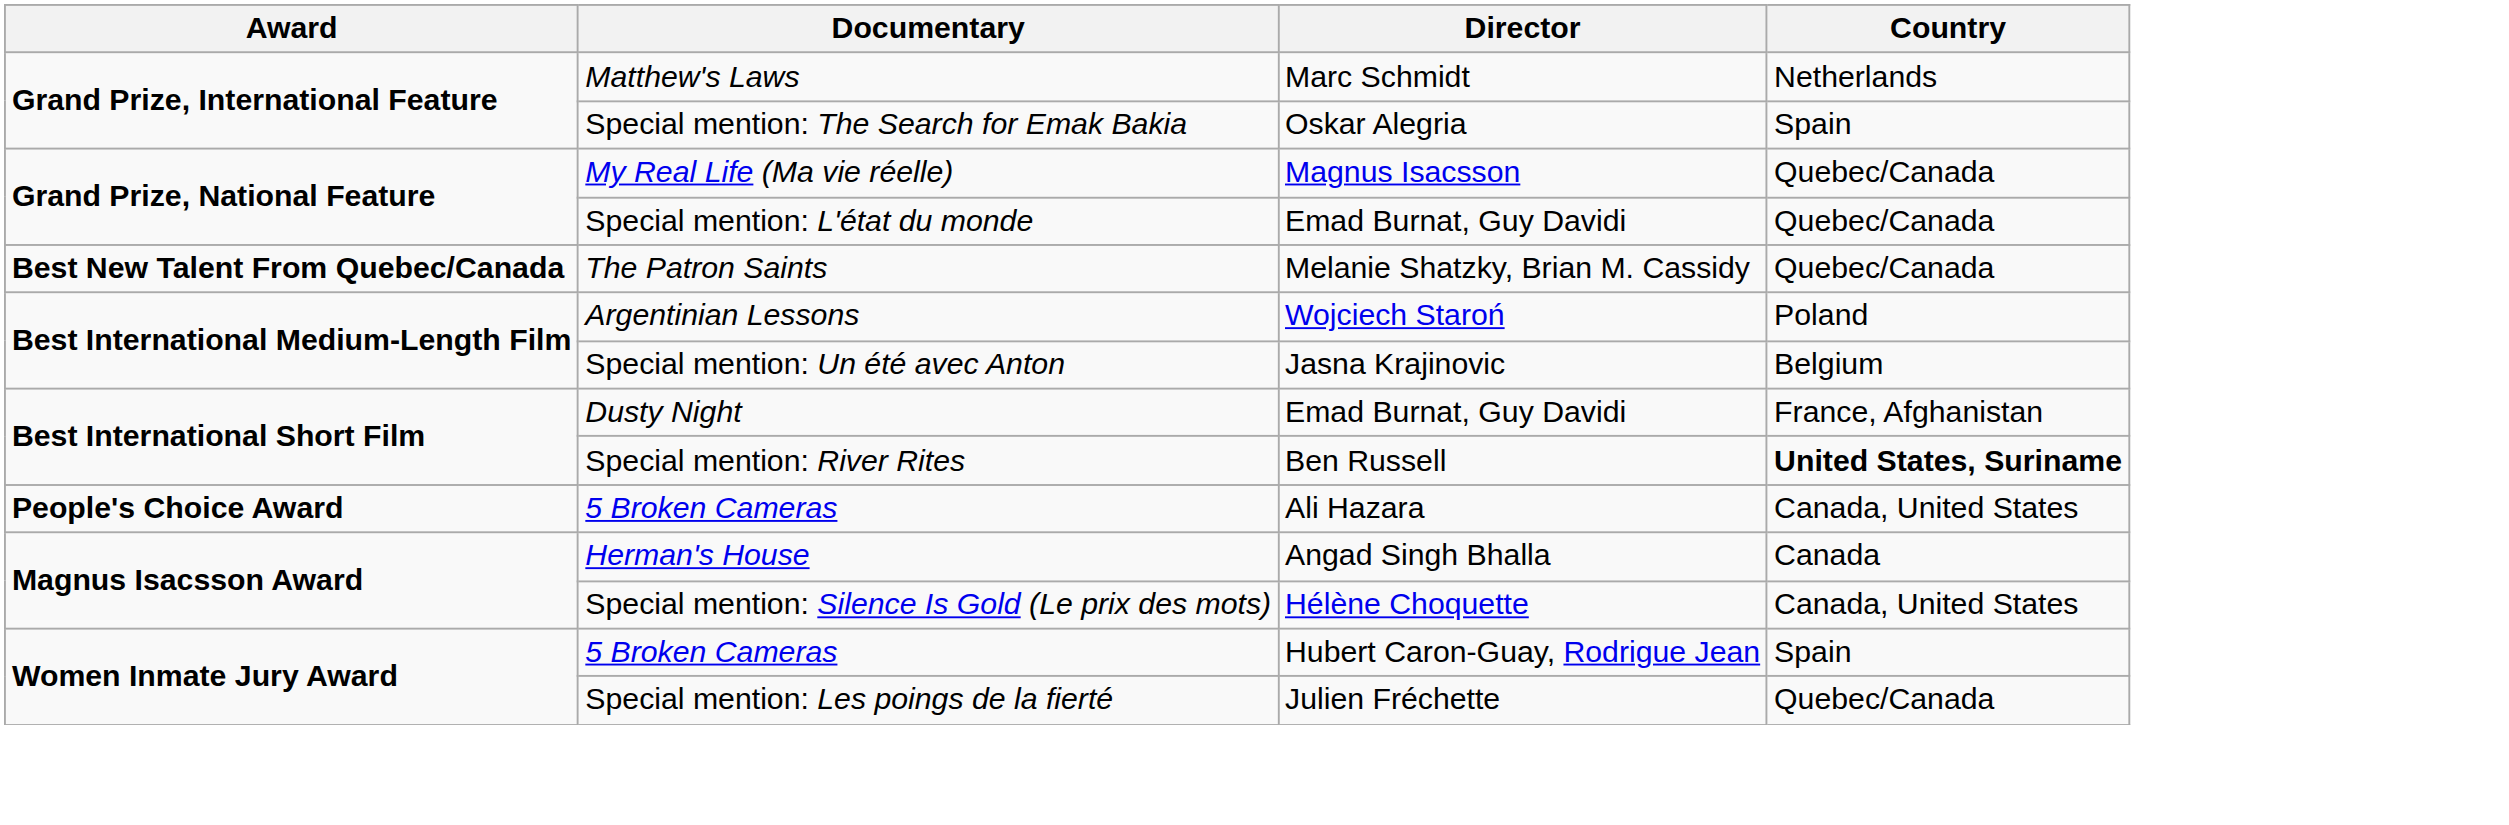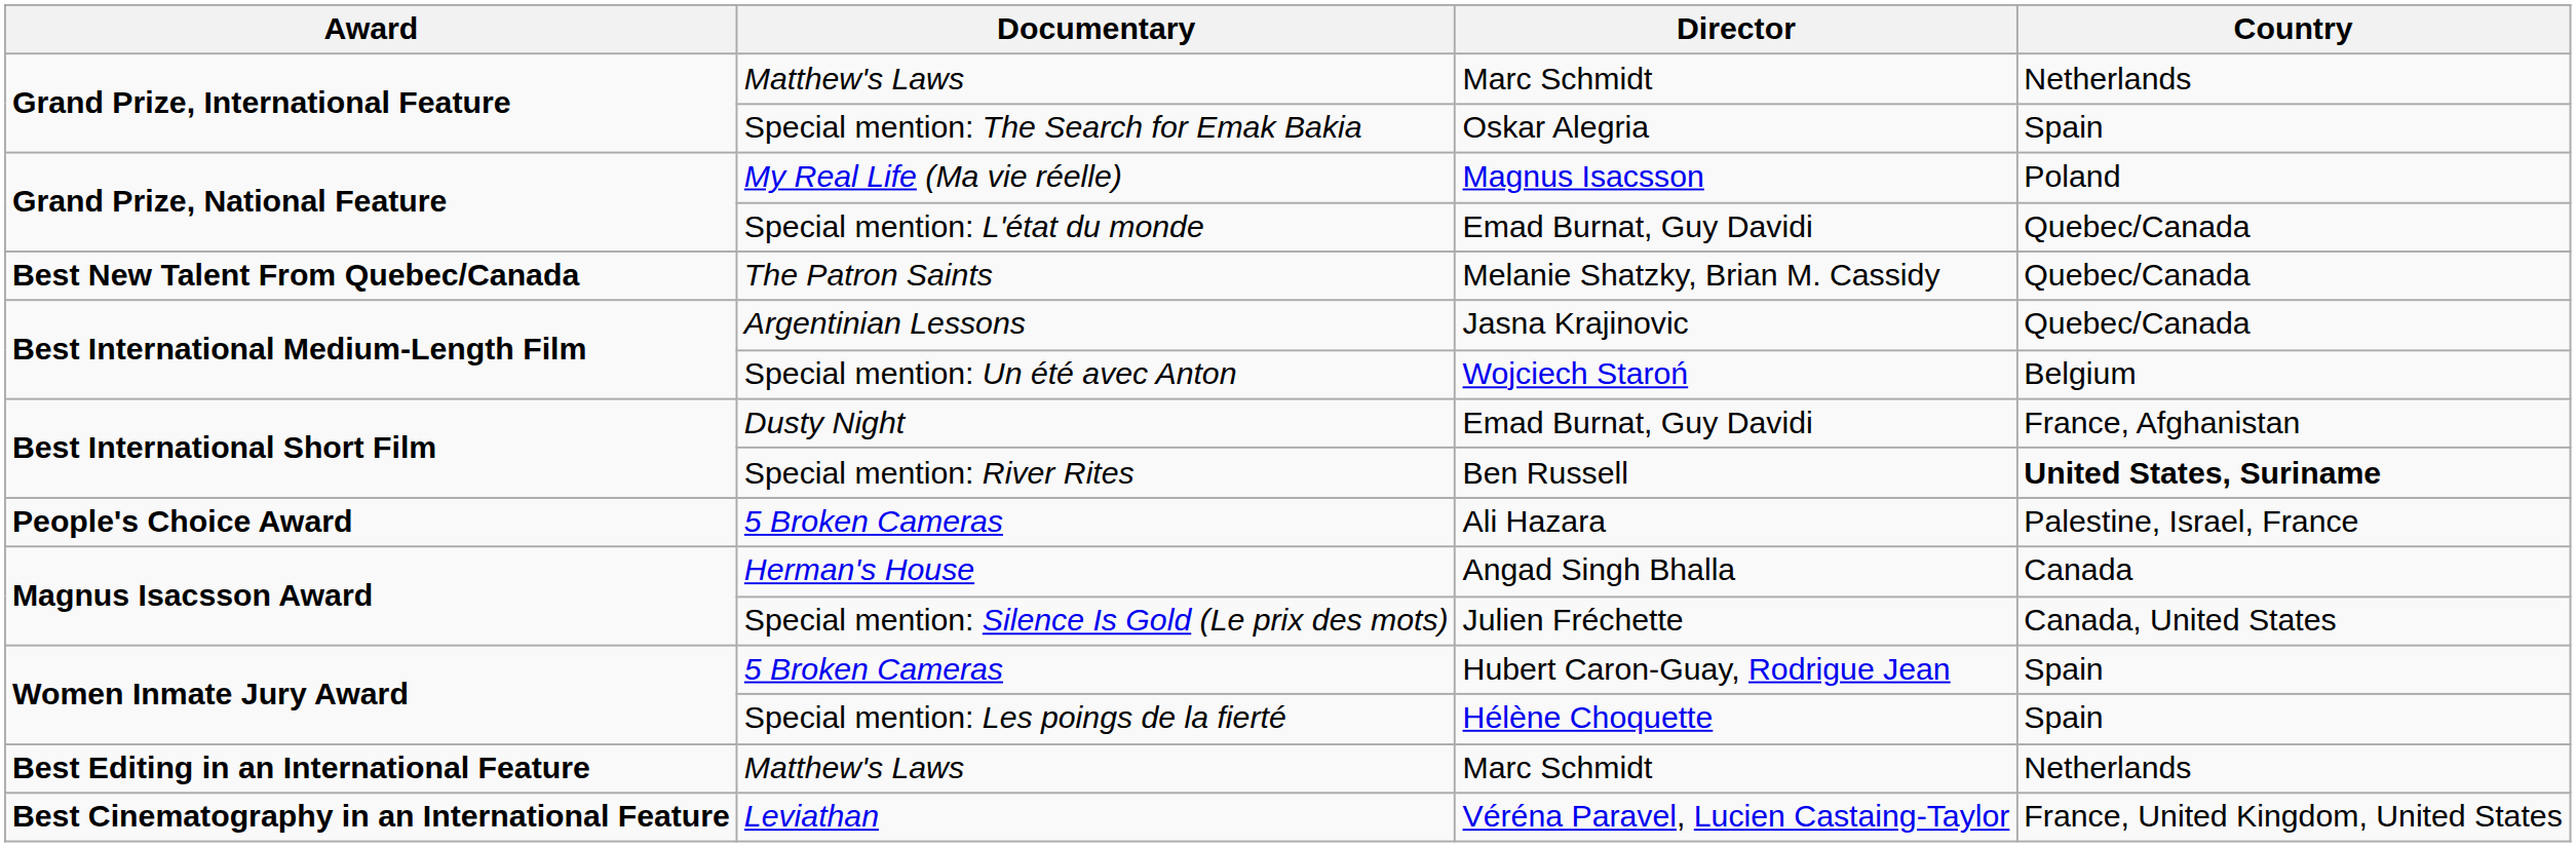My Real Life (Ma vie réelle) | Country: Quebec/Canada -> Poland
Argentinian Lessons | Director: Wojciech Staroń -> Jasna Krajinovic
Argentinian Lessons | Country: Poland -> Quebec/Canada
Special mention: Un été avec Anton | Director: Jasna Krajinovic -> Wojciech Staroń
People's Choice Award / 5 Broken Cameras | Country: Canada, United States -> Palestine, Israel, France
Special mention: Silence Is Gold (Le prix des mots) | Director: Hélène Choquette -> Julien Fréchette
Special mention: Les poings de la fierté | Director: Julien Fréchette -> Hélène Choquette
Special mention: Les poings de la fierté | Country: Quebec/Canada -> Spain
+ row: Best Editing in an International Feature | Matthew's Laws | Marc Schmidt | Netherlands
+ row: Best Cinematography in an International Feature | Leviathan | Véréna Paravel, Lucien Castaing-Taylor | France, United Kingdom, United States
